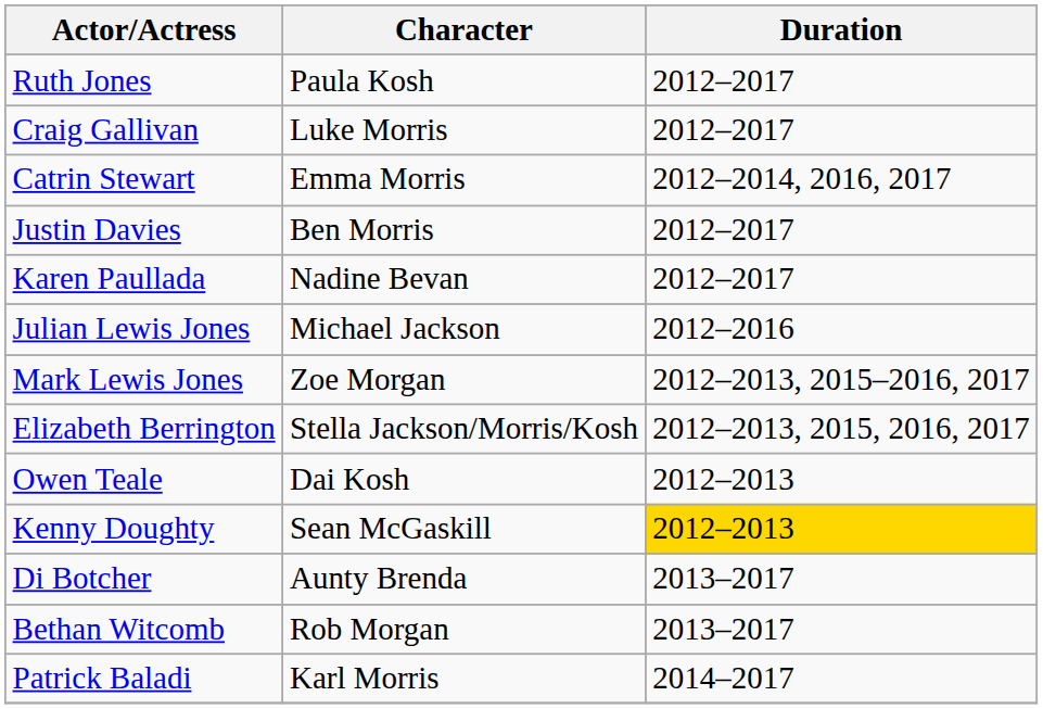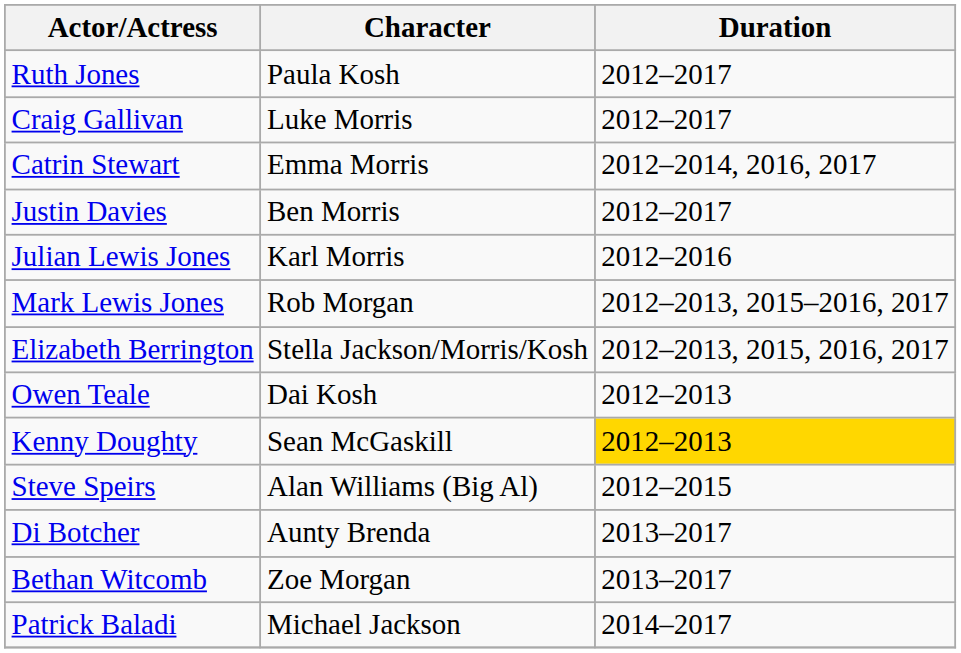- row: Karen Paullada | Nadine Bevan | 2012–2017
Julian Lewis Jones | Character: Michael Jackson -> Karl Morris
Mark Lewis Jones | Character: Zoe Morgan -> Rob Morgan
+ row: Steve Speirs | Alan Williams (Big Al) | 2012–2015
Bethan Witcomb | Character: Rob Morgan -> Zoe Morgan
Patrick Baladi | Character: Karl Morris -> Michael Jackson
